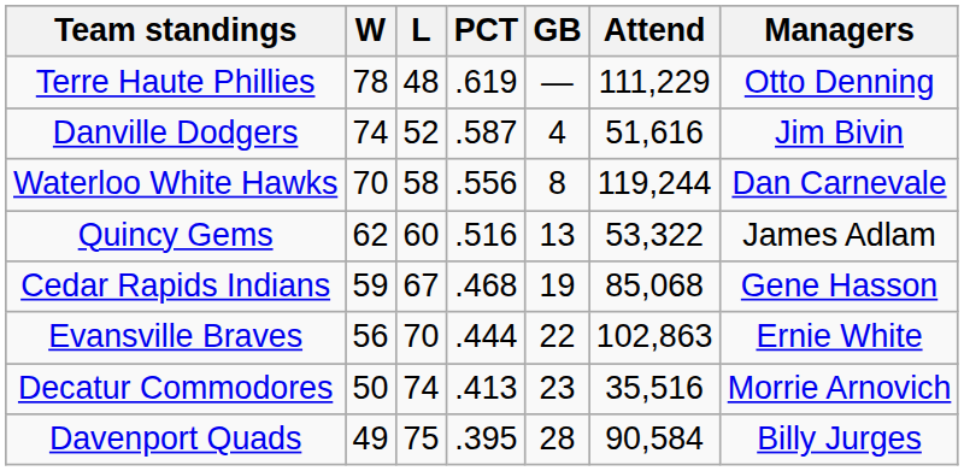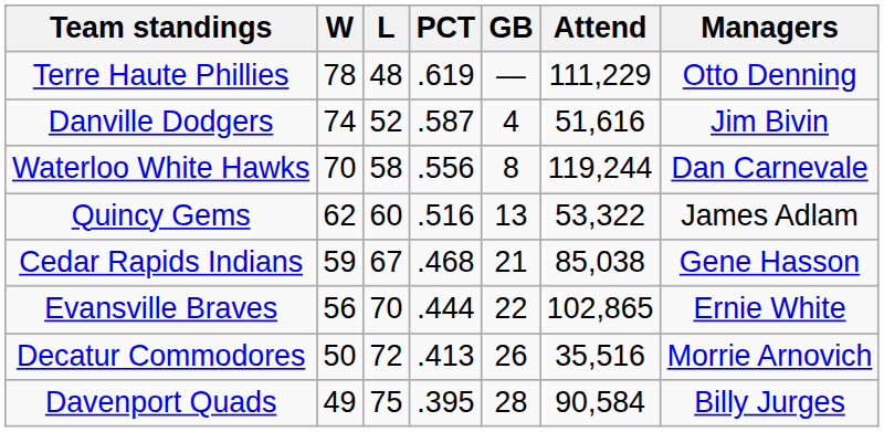Cedar Rapids Indians | GB: 19 -> 21
Cedar Rapids Indians | Attend: 85,068 -> 85,038
Evansville Braves | Attend: 102,863 -> 102,865
Decatur Commodores | L: 74 -> 72
Decatur Commodores | GB: 23 -> 26
